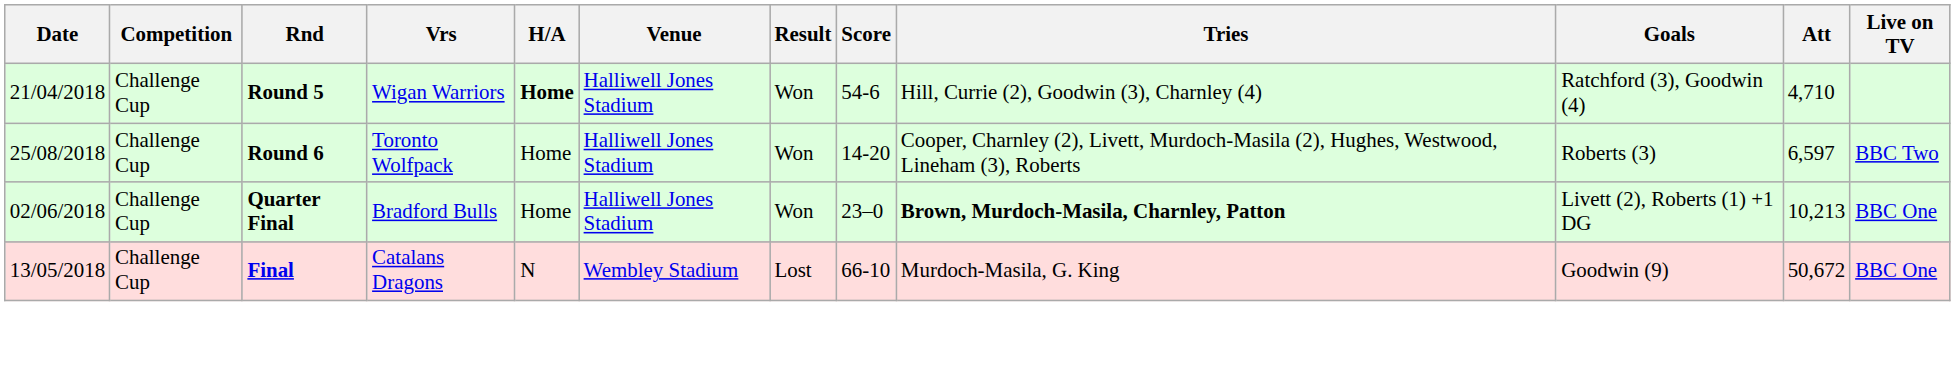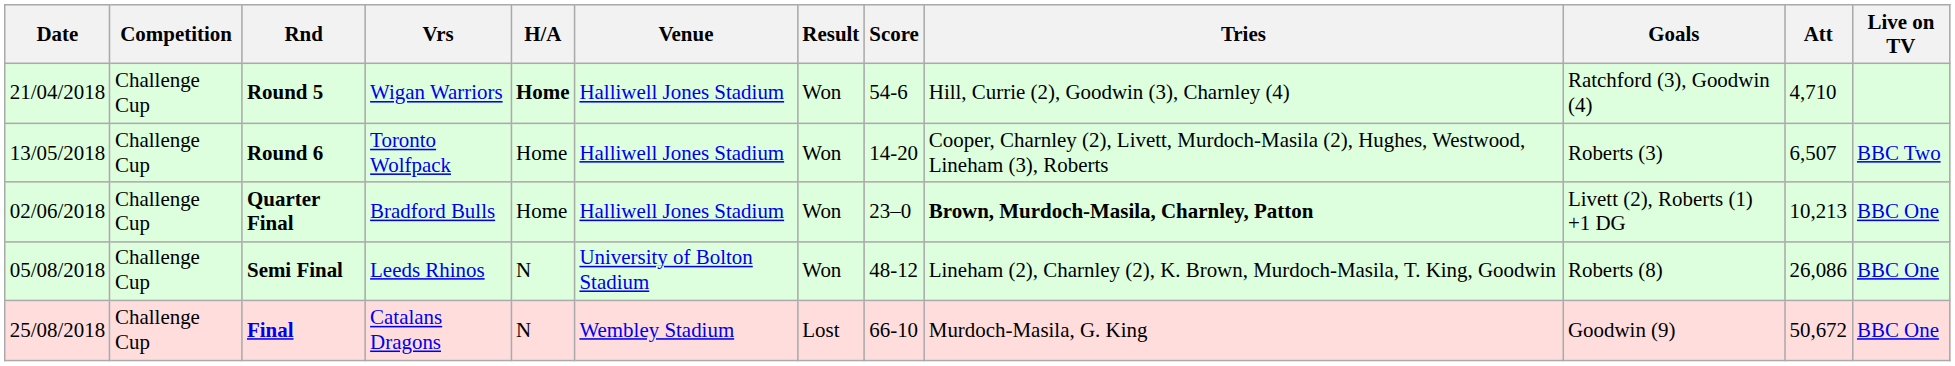Round 6 | Date: 25/08/2018 -> 13/05/2018
Round 6 | Att: 6,597 -> 6,507
+ row: 05/08/2018 | Challenge Cup | Semi Final | Leeds Rhinos | N | University of Bolton Stadium | Won | 48-12 | Lineham (2), Charnley (2), K. Brown, Murdoch-Masila, T. King, Goodwin | Roberts (8) | 26,086 | BBC One
Final | Date: 13/05/2018 -> 25/08/2018
